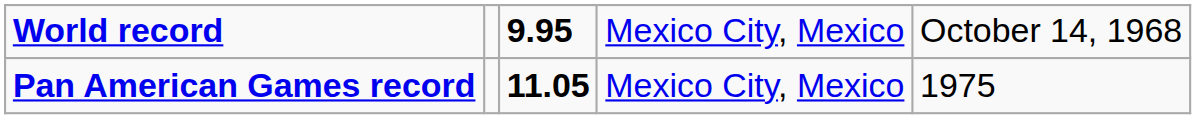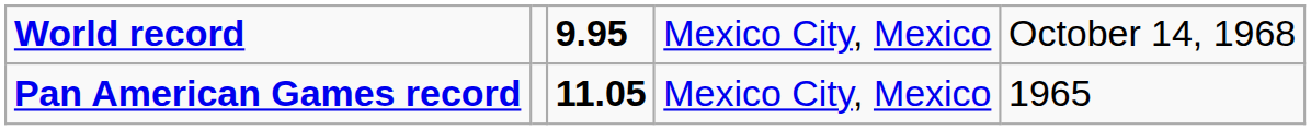Pan American Games record | column 5: 1975 -> 1965
